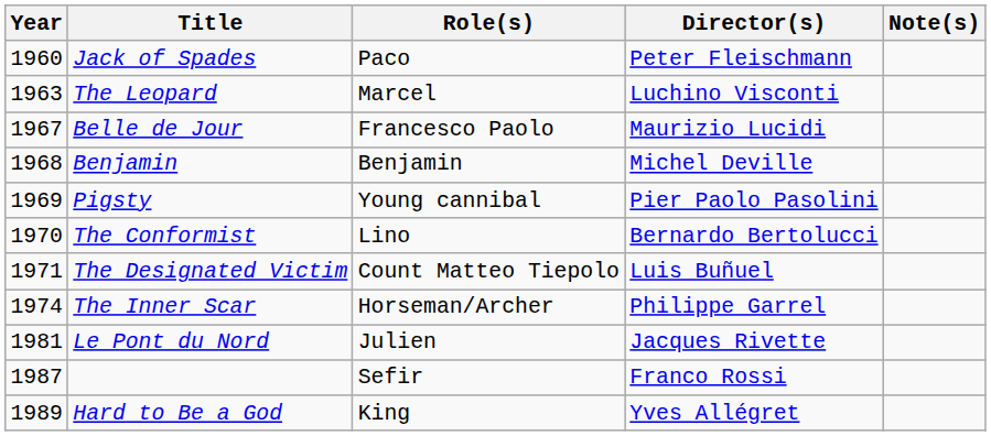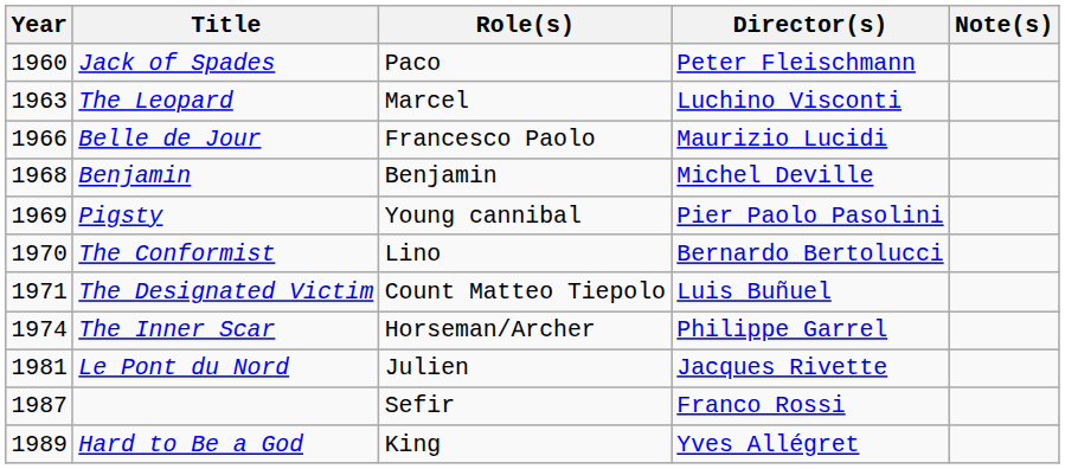Belle de Jour | Year: 1967 -> 1966
